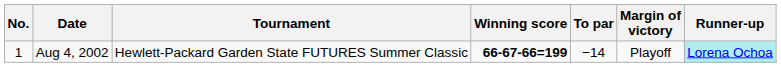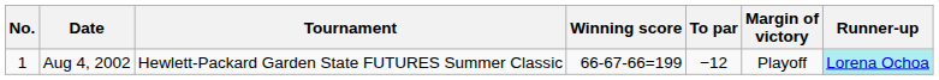Aug 4, 2002 | Winning score: bold -> normal
Aug 4, 2002 | To par: −14 -> −12
